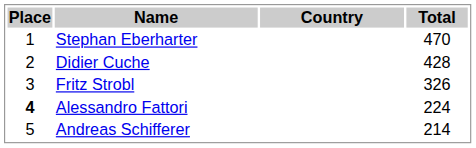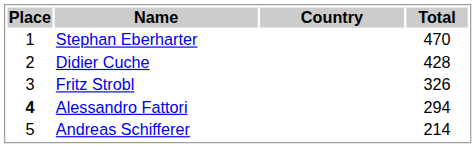Alessandro Fattori | Total: 224 -> 294
